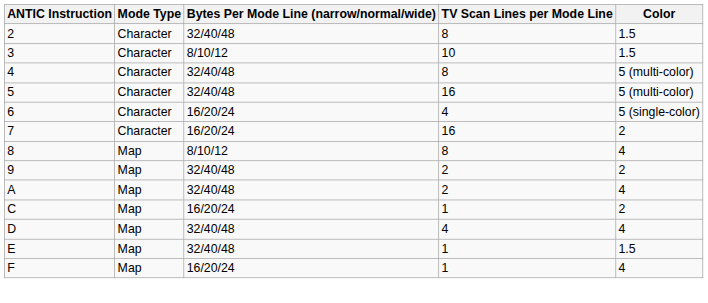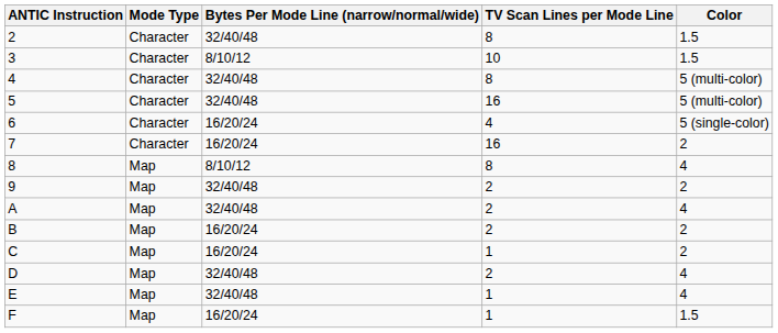+ row: B | Map | 16/20/24 | 2 | 2
D | TV Scan Lines per Mode Line: 4 -> 2
E | Color: 1.5 -> 4
F | Color: 4 -> 1.5
